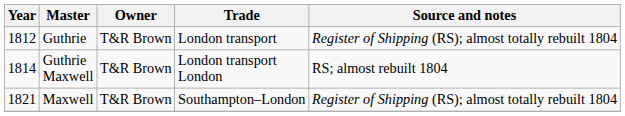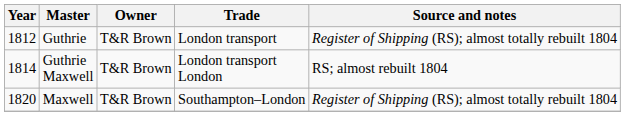Maxwell | Year: 1821 -> 1820
